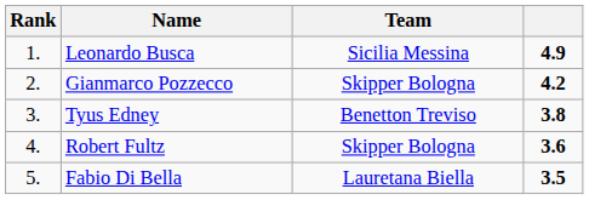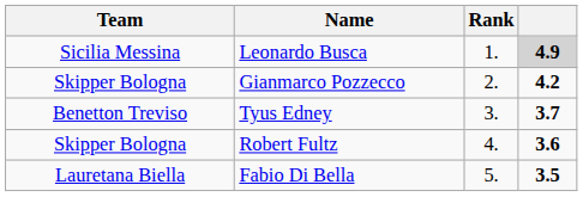columns swapped: Rank <-> Team
Leonardo Busca | column 4: no background -> lightgrey background
Tyus Edney | column 4: 3.8 -> 3.7
